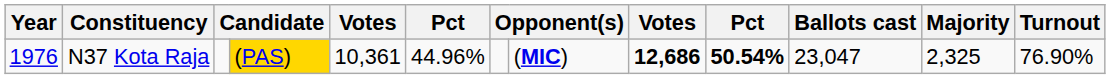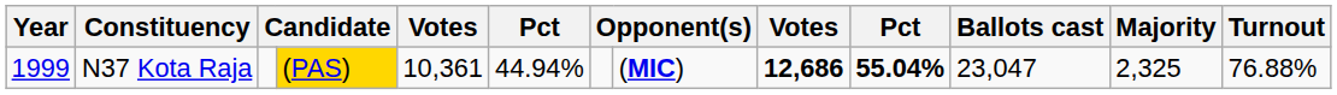N37 Kota Raja | Year: 1976 -> 1999
N37 Kota Raja | column 6: 44.96% -> 44.94%
N37 Kota Raja | column 10: 50.54% -> 55.04%
N37 Kota Raja | Turnout: 76.90% -> 76.88%
